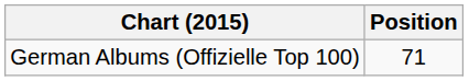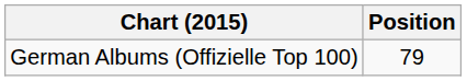German Albums (Offizielle Top 100) | Position: 71 -> 79
